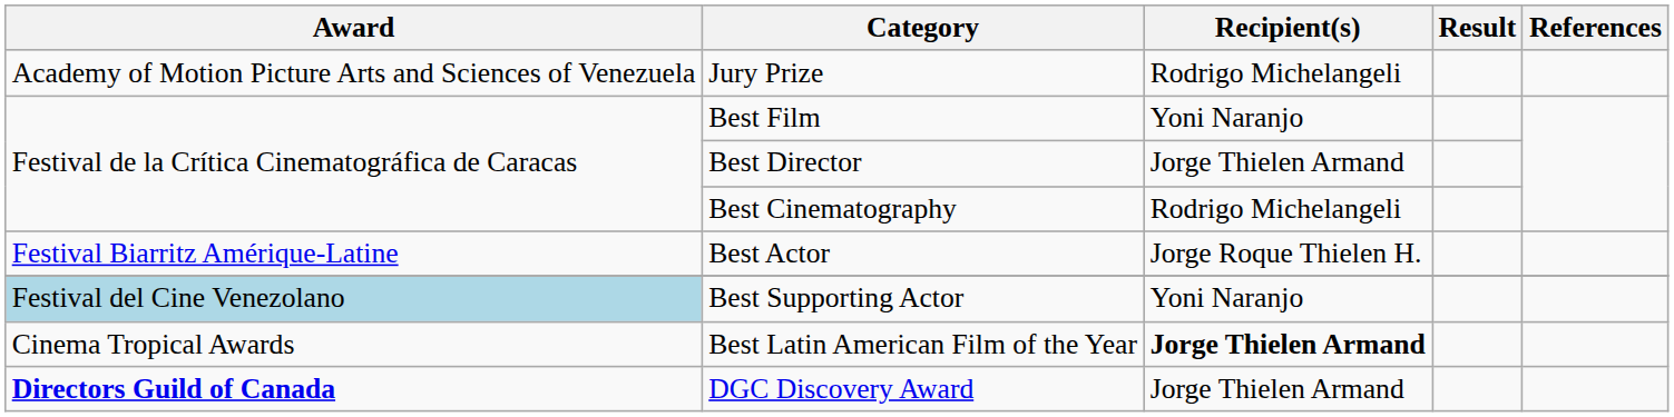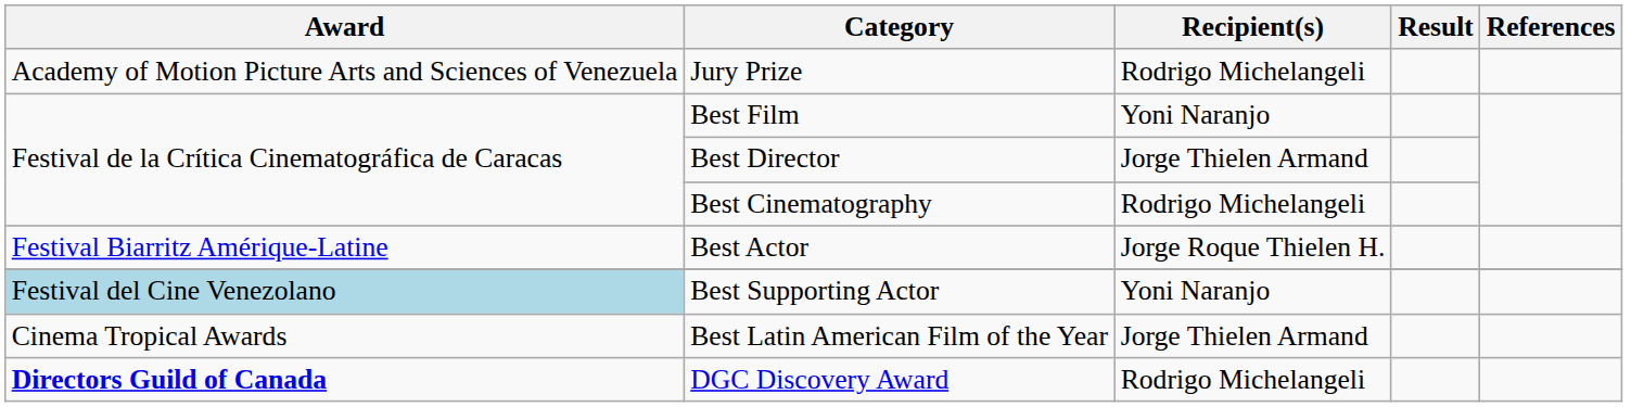Best Latin American Film of the Year | Recipient(s): bold -> normal
DGC Discovery Award | Recipient(s): Jorge Thielen Armand -> Rodrigo Michelangeli
